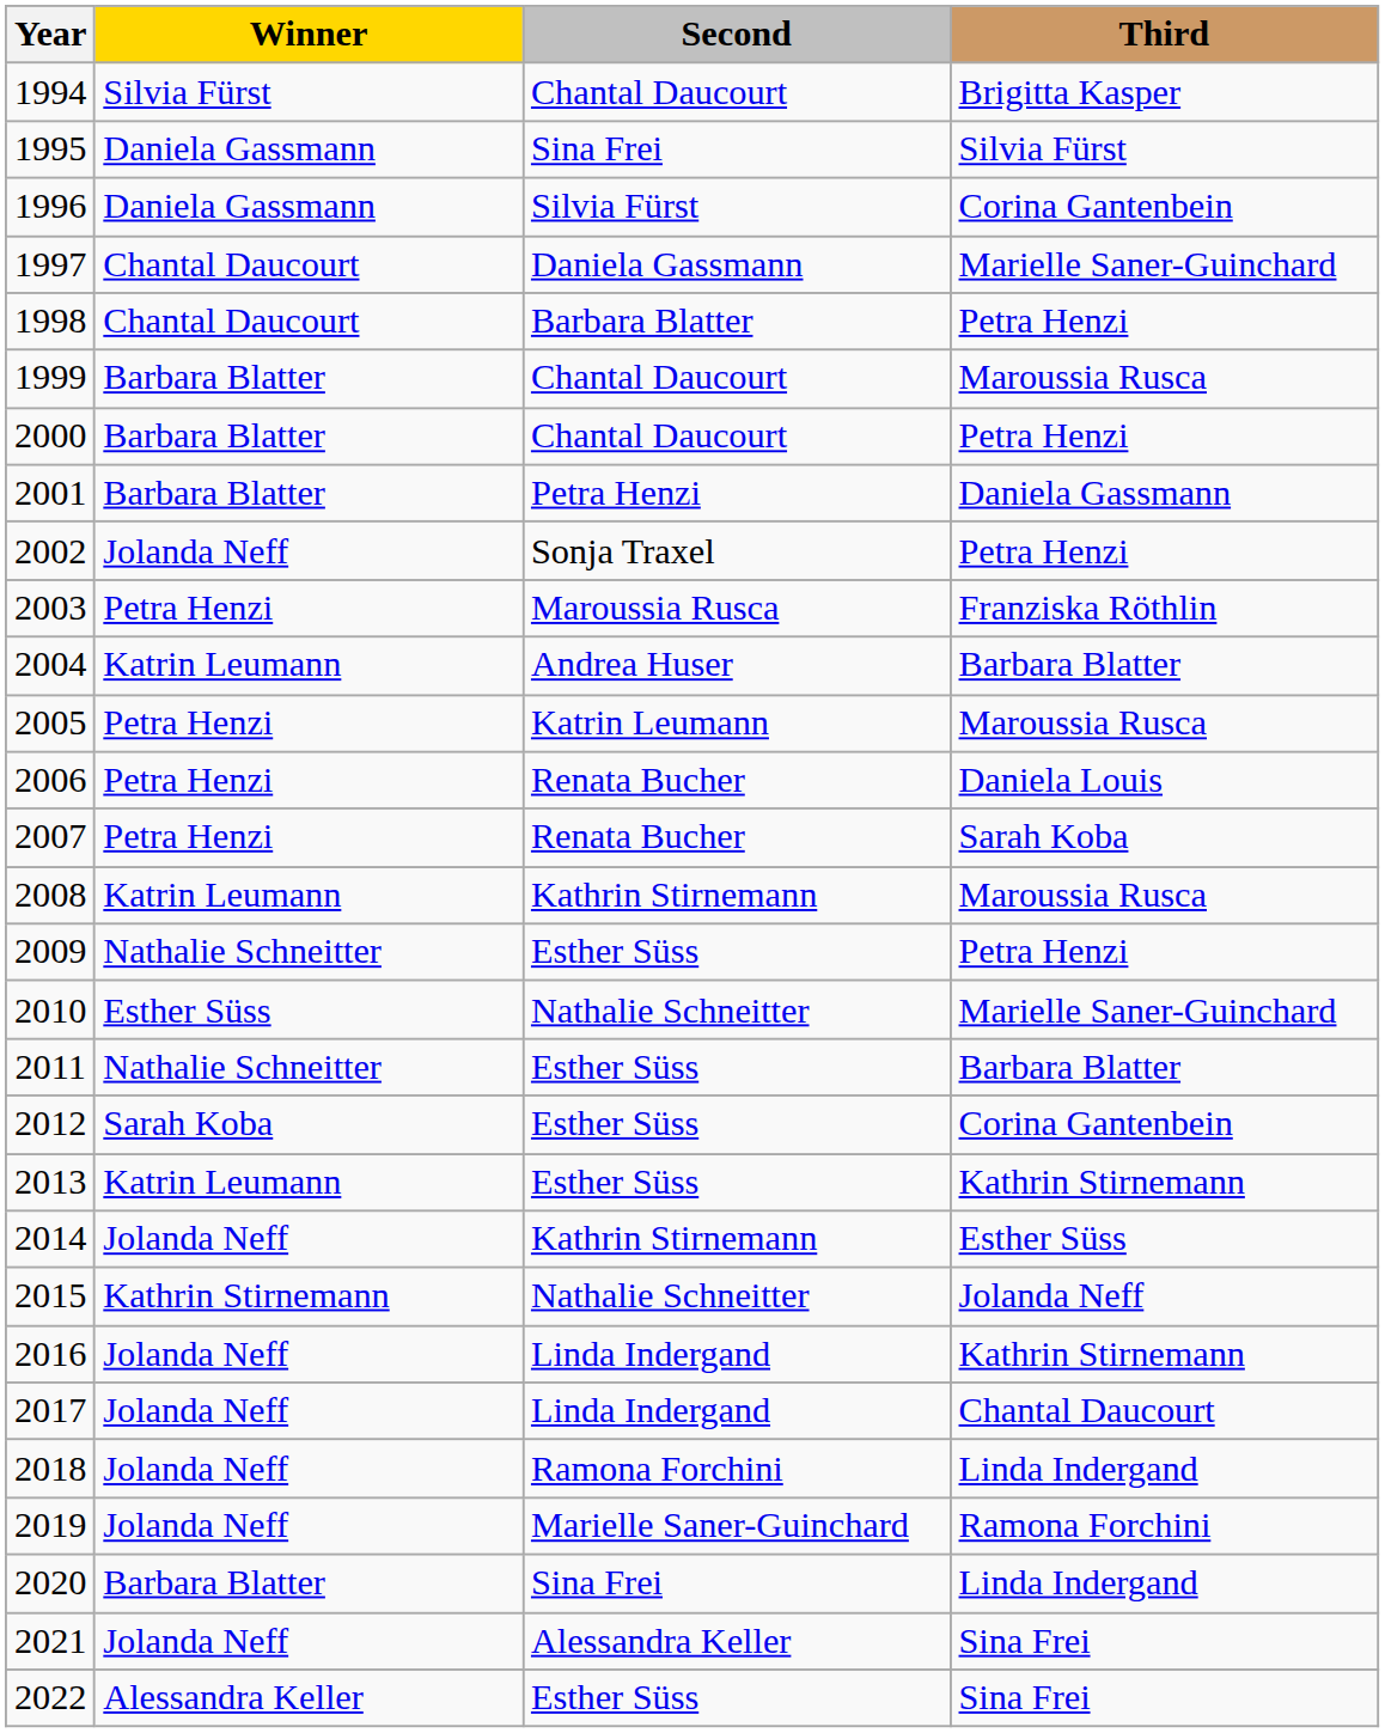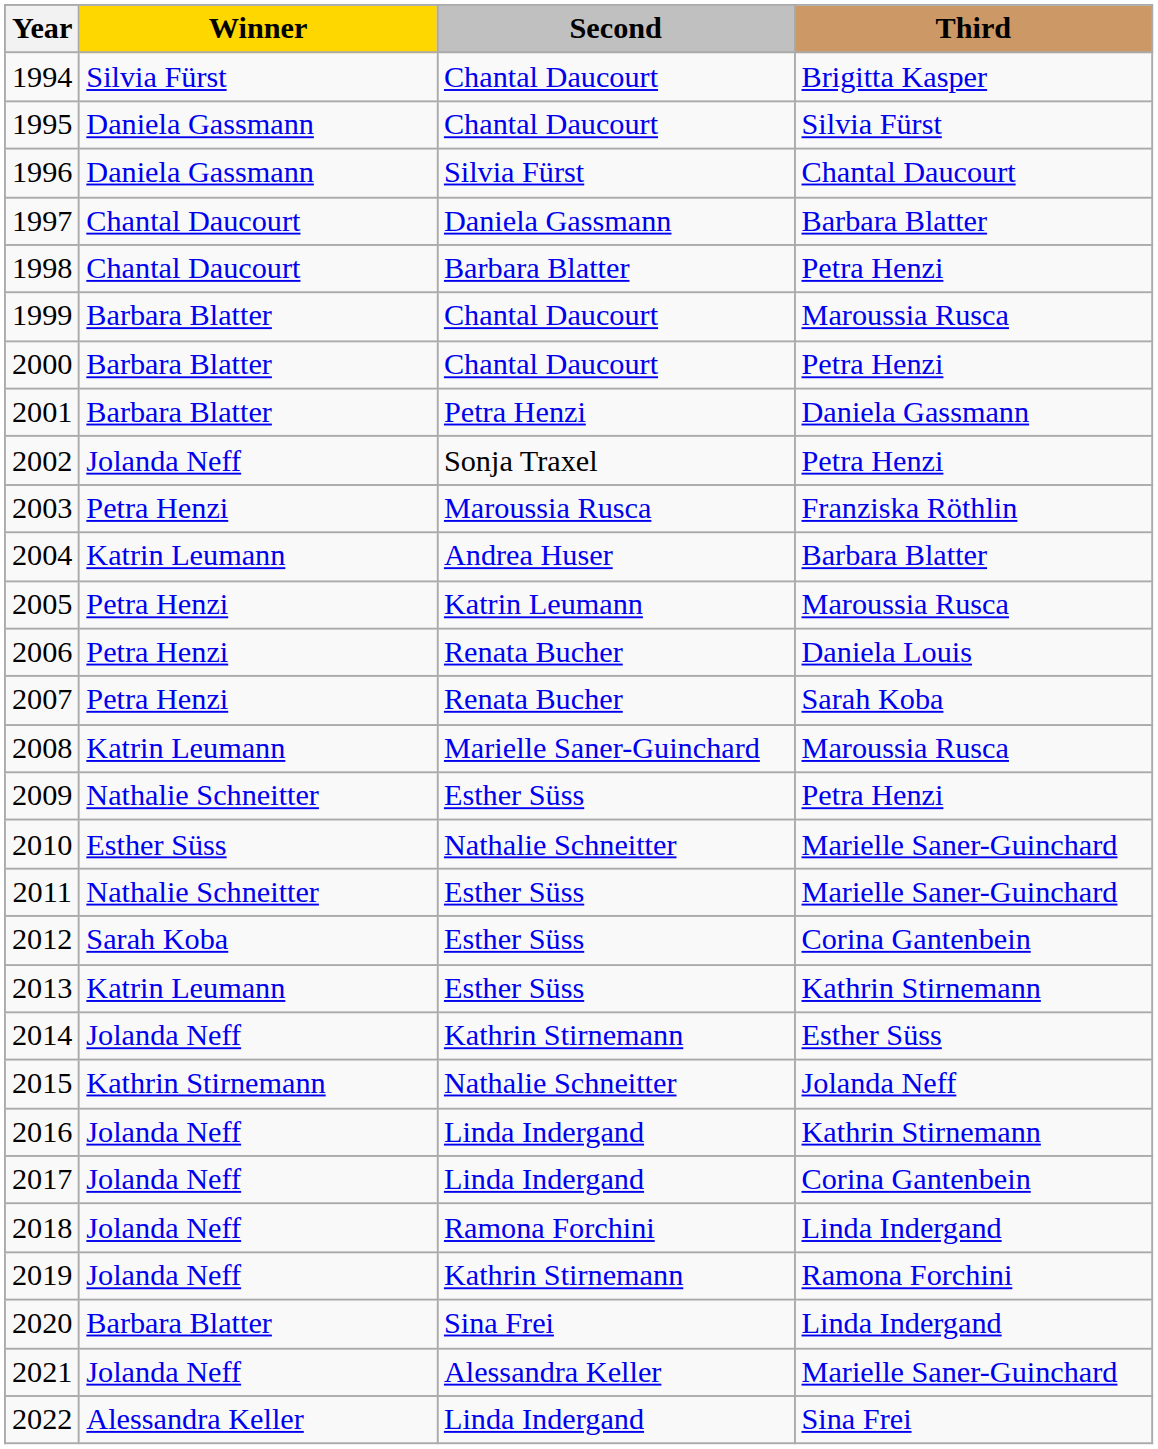1995 | Second: Sina Frei -> Chantal Daucourt
1996 | Third: Corina Gantenbein -> Chantal Daucourt
1997 | Third: Marielle Saner-Guinchard -> Barbara Blatter
2008 | Second: Kathrin Stirnemann -> Marielle Saner-Guinchard
2011 | Third: Barbara Blatter -> Marielle Saner-Guinchard
2017 | Third: Chantal Daucourt -> Corina Gantenbein
2019 | Second: Marielle Saner-Guinchard -> Kathrin Stirnemann
2021 | Third: Sina Frei -> Marielle Saner-Guinchard
2022 | Second: Esther Süss -> Linda Indergand
